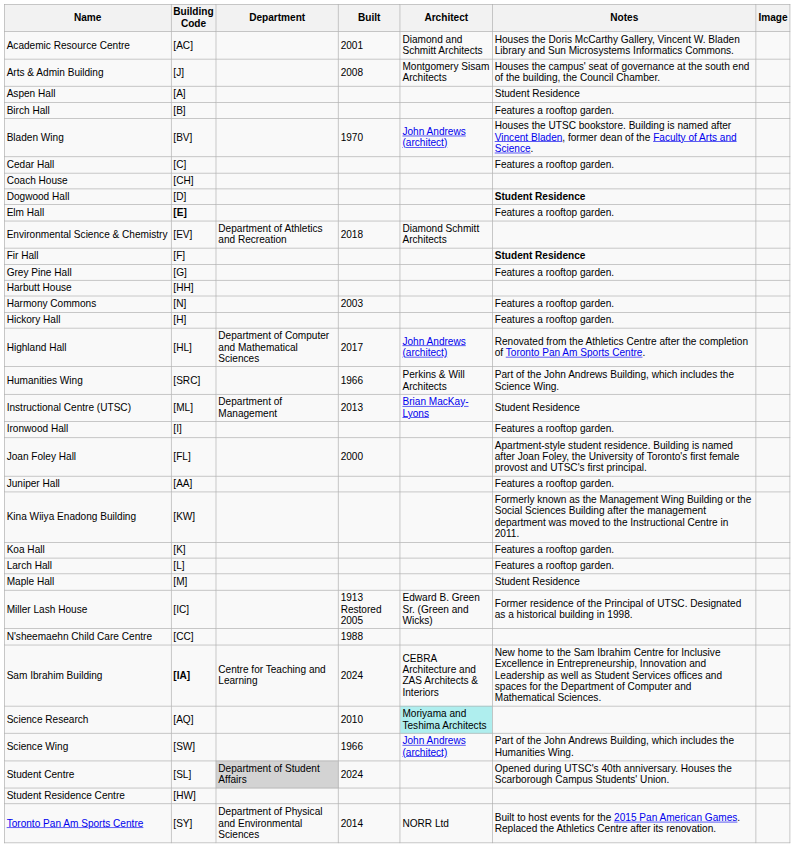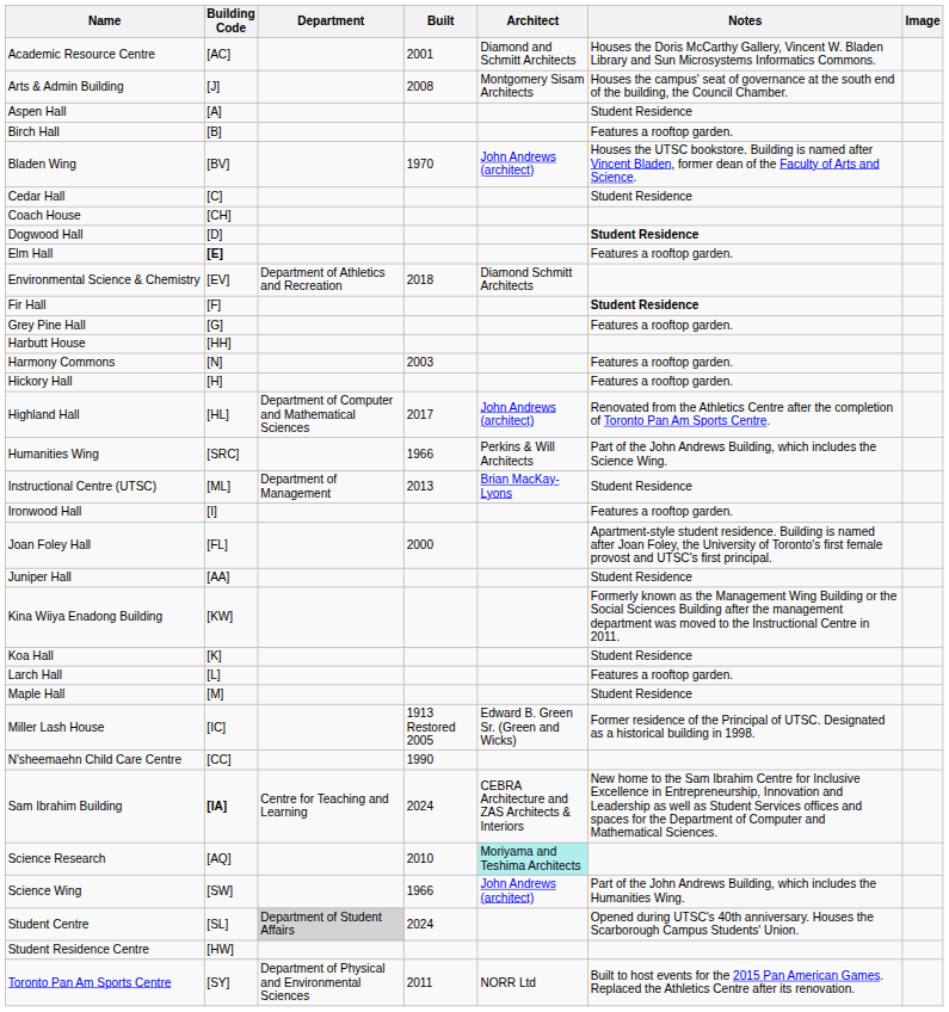Cedar Hall | Notes: Features a rooftop garden. -> Student Residence
Juniper Hall | Notes: Features a rooftop garden. -> Student Residence
Koa Hall | Notes: Features a rooftop garden. -> Student Residence
N'sheemaehn Child Care Centre | Built: 1988 -> 1990
Toronto Pan Am Sports Centre | Built: 2014 -> 2011
